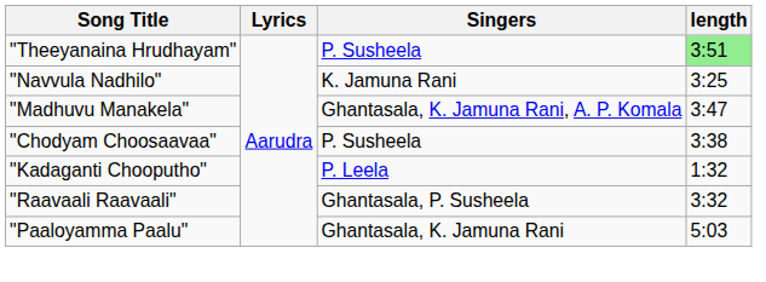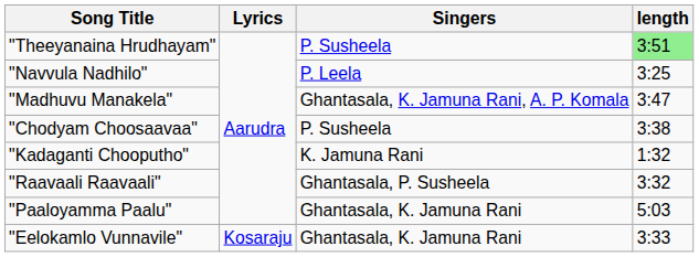"Navvula Nadhilo" | Singers: K. Jamuna Rani -> P. Leela
"Kadaganti Chooputho" | Singers: P. Leela -> K. Jamuna Rani
+ row: "Eelokamlo Vunnavile" | Kosaraju | Ghantasala, K. Jamuna Rani | 3:33
